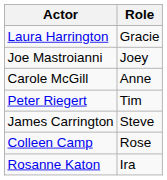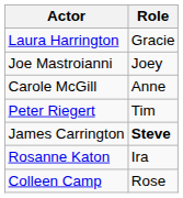James Carrington | Role: normal -> bold
rows swapped: Colleen Camp <-> Rosanne Katon
